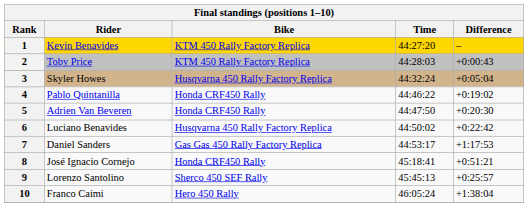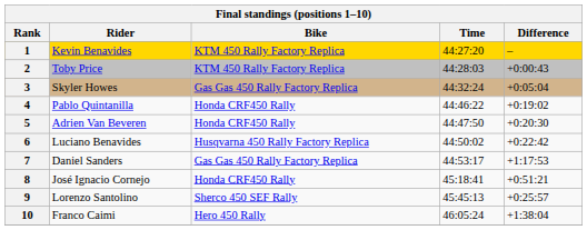3 | Bike: Husqvarna 450 Rally Factory Replica -> Gas Gas 450 Rally Factory Replica
